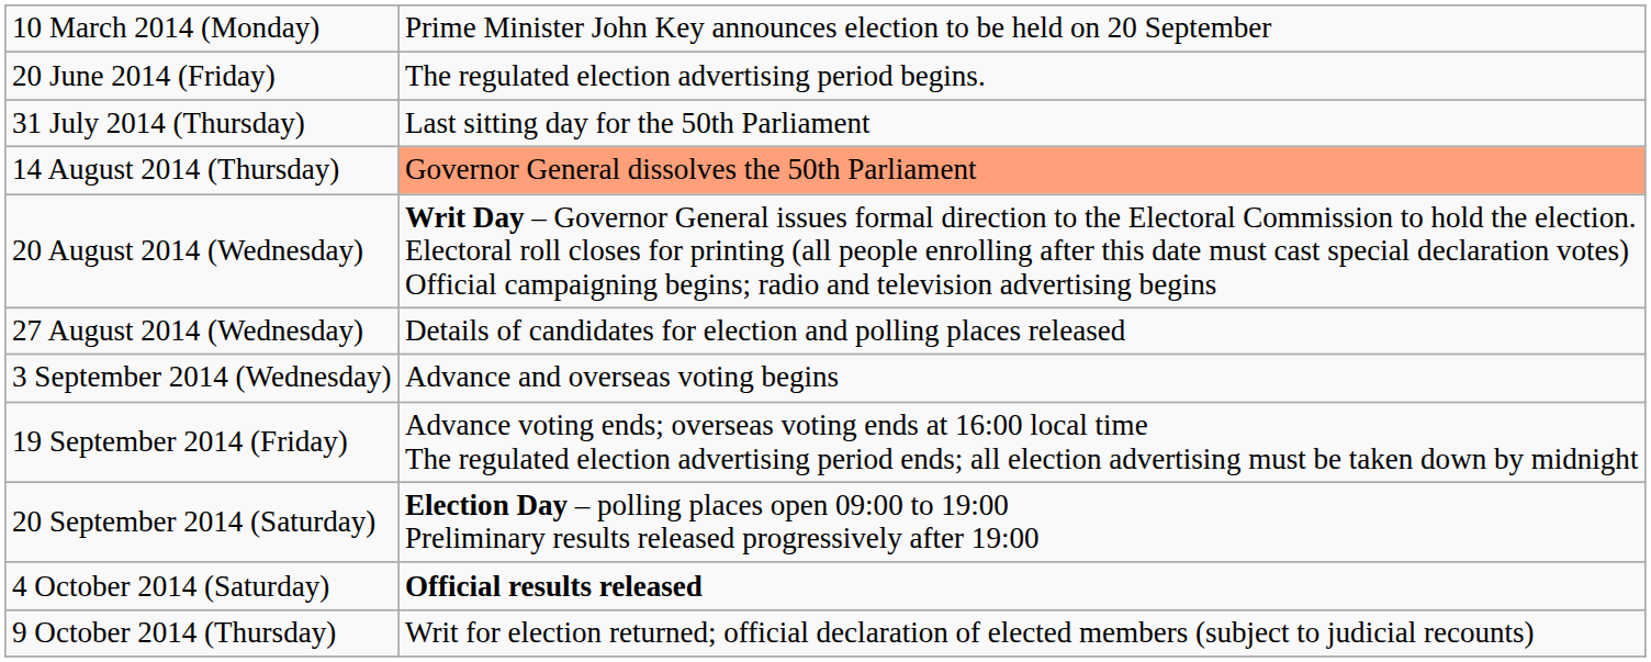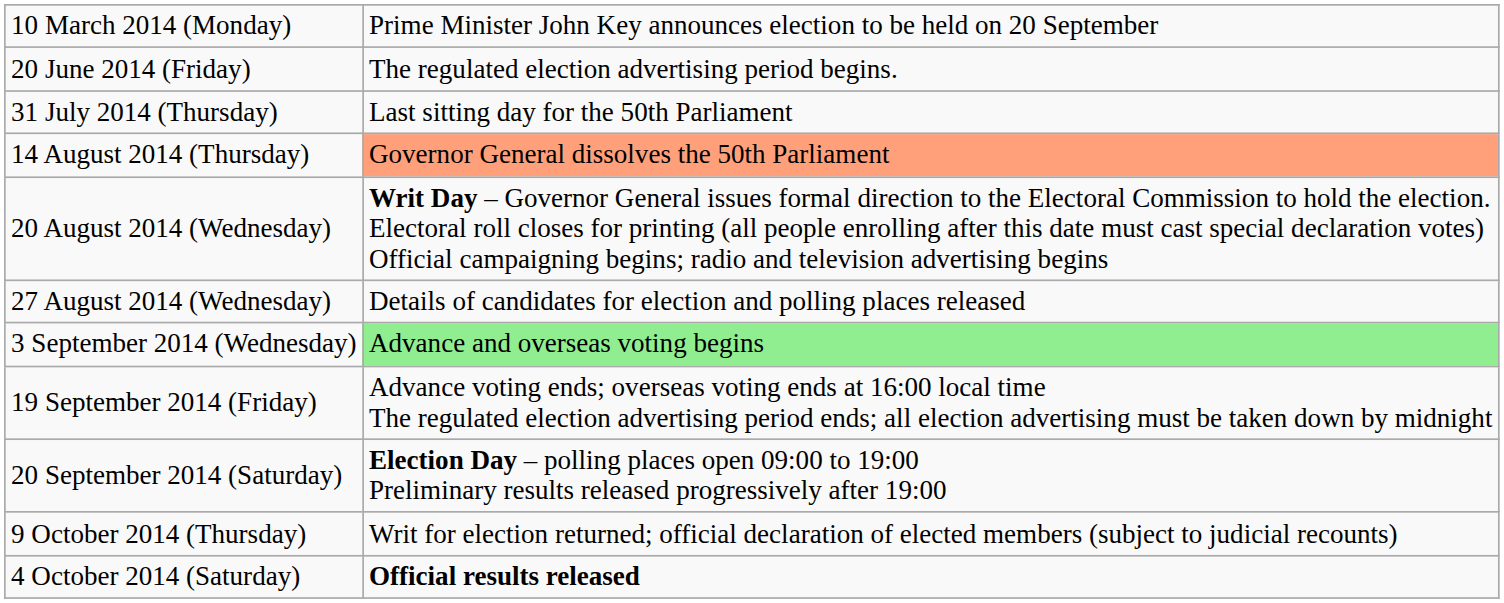3 September 2014 (Wednesday) | column 2: no background -> lightgreen background
rows swapped: 4 October 2014 (Saturday) <-> 9 October 2014 (Thursday)
